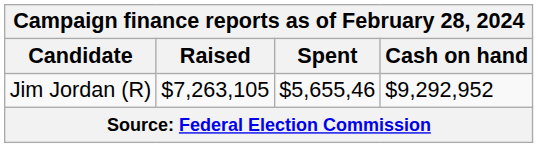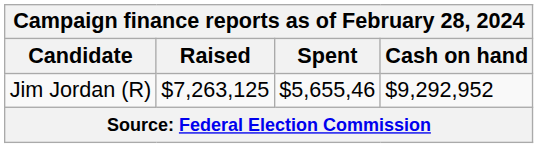Jim Jordan (R) | Raised: $7,263,105 -> $7,263,125
